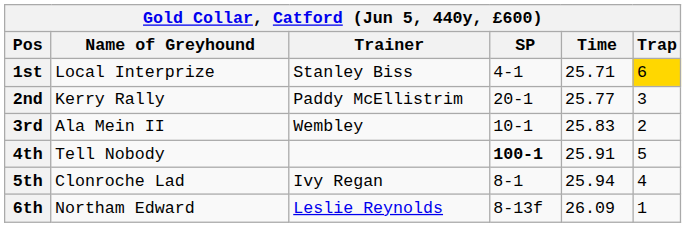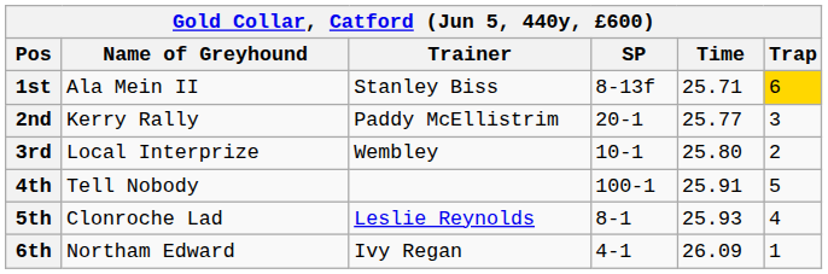1st | Name of Greyhound: Local Interprize -> Ala Mein II
1st | SP: 4-1 -> 8-13f
3rd | Name of Greyhound: Ala Mein II -> Local Interprize
3rd | Time: 25.83 -> 25.80
4th | SP: bold -> normal
5th | Trainer: Ivy Regan -> Leslie Reynolds
5th | Time: 25.94 -> 25.93
6th | Trainer: Leslie Reynolds -> Ivy Regan
6th | SP: 8-13f -> 4-1
